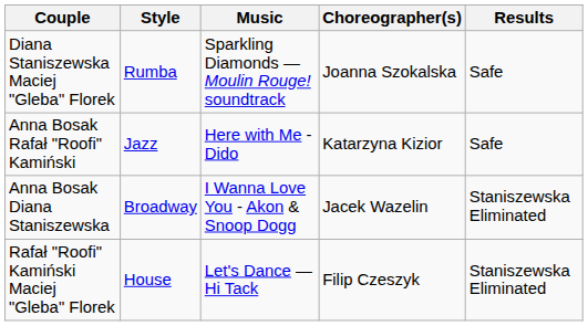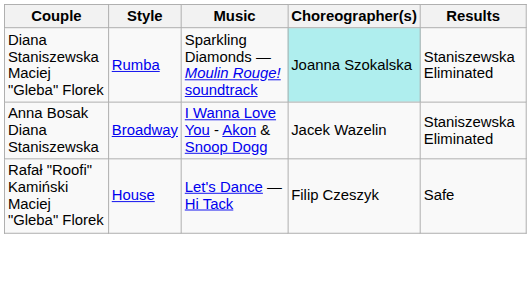Diana Staniszewska Maciej "Gleba" Florek | Choreographer(s): no background -> paleturquoise background
Diana Staniszewska Maciej "Gleba" Florek | Results: Safe -> Staniszewska Eliminated
- row: Anna Bosak Rafał "Roofi" Kamiński | Jazz | Here with Me - Dido | Katarzyna Kizior | Safe
Rafał "Roofi" Kamiński Maciej "Gleba" Florek | Results: Staniszewska Eliminated -> Safe
